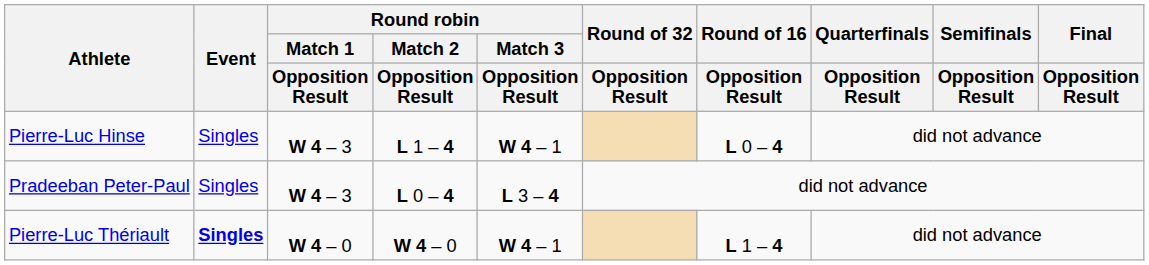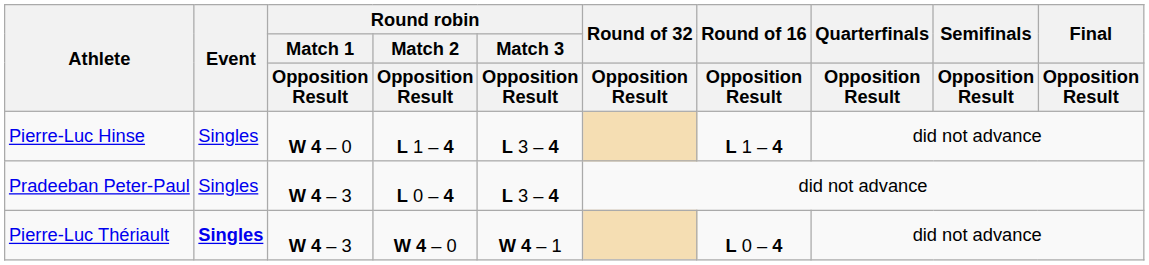Pierre-Luc Hinse | Round robin / Match 1 / Opposition Result: W 4 – 3 -> W 4 – 0
Pierre-Luc Hinse | Round robin / Match 3 / Opposition Result: W 4 – 1 -> L 3 – 4
Pierre-Luc Hinse | Round of 16 / Opposition Result: L 0 – 4 -> L 1 – 4
Pierre-Luc Thériault | Round robin / Match 1 / Opposition Result: W 4 – 0 -> W 4 – 3
Pierre-Luc Thériault | Round of 16 / Opposition Result: L 1 – 4 -> L 0 – 4
